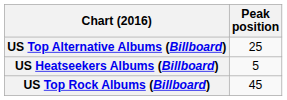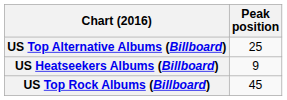US Heatseekers Albums (Billboard) | Peak position: 5 -> 9
